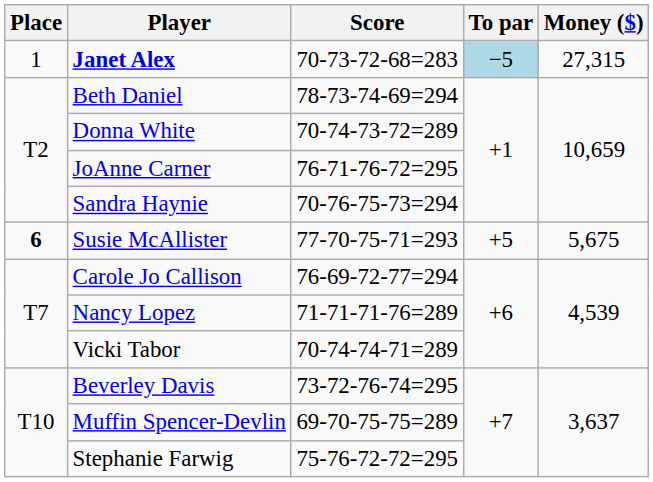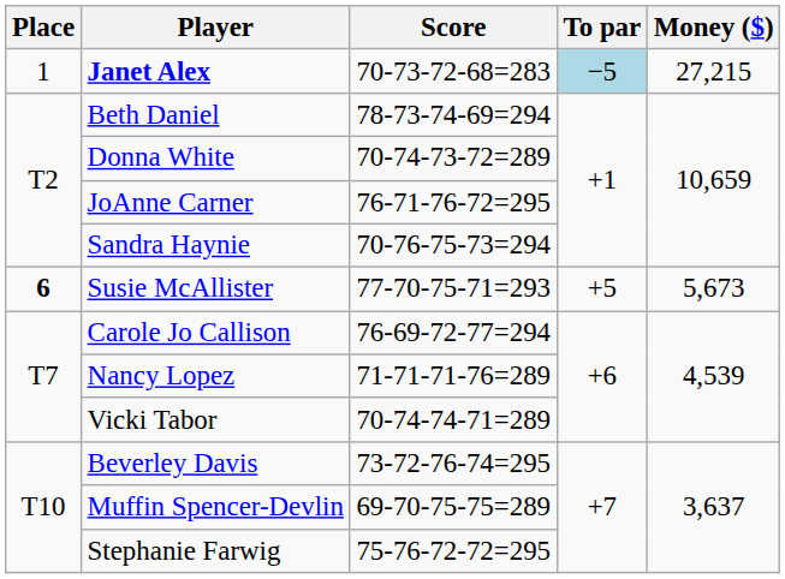Janet Alex | Money ($): 27,315 -> 27,215
Susie McAllister | Money ($): 5,675 -> 5,673
